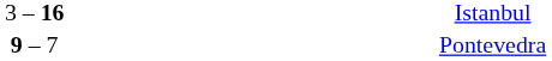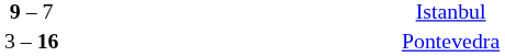Istanbul | column 2: 3 – 16 -> 9 – 7
Pontevedra | column 2: 9 – 7 -> 3 – 16
